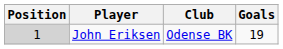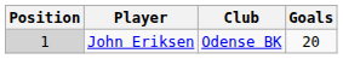John Eriksen | Goals: 19 -> 20
